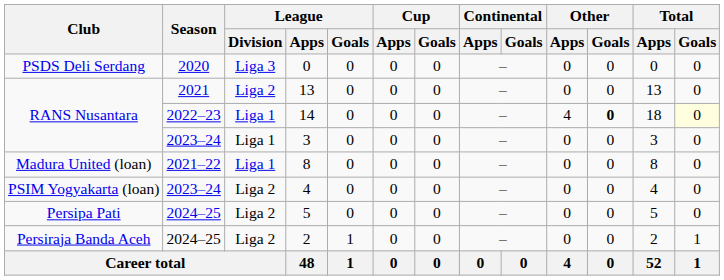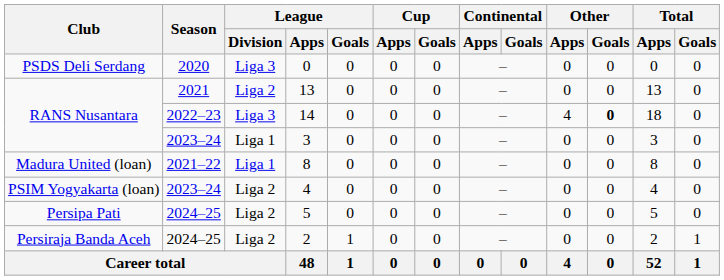14 | League / Division: Liga 1 -> Liga 3
14 | Total / Goals: lightyellow background -> no background
